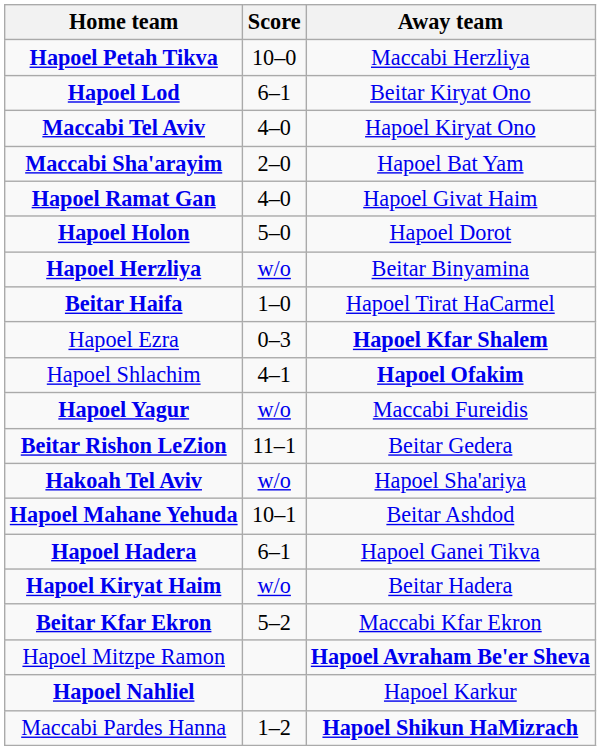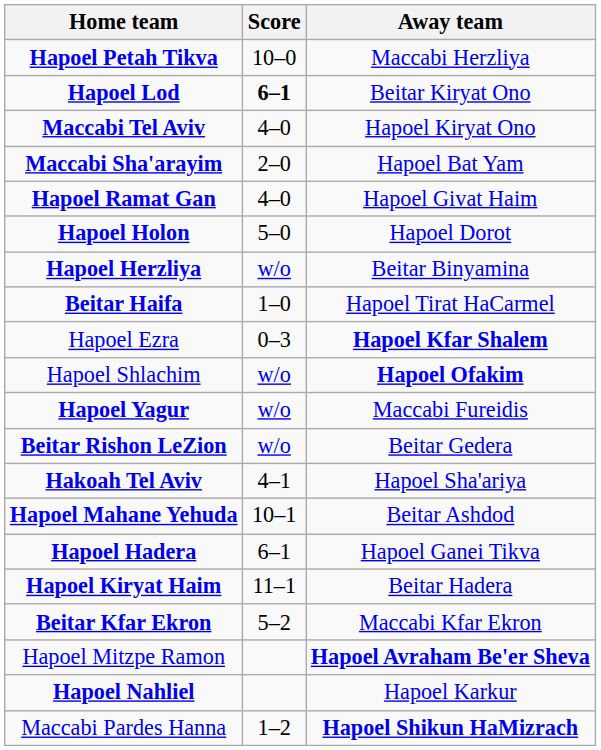Hapoel Lod | Score: normal -> bold
Hapoel Shlachim | Score: 4–1 -> w/o
Beitar Rishon LeZion | Score: 11–1 -> w/o
Hakoah Tel Aviv | Score: w/o -> 4–1
Hapoel Kiryat Haim | Score: w/o -> 11–1
